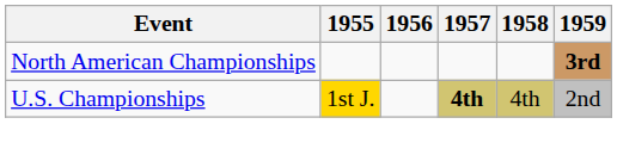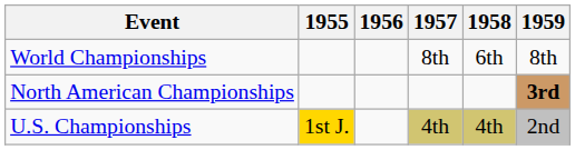+ row: World Championships | 8th | 6th | 8th
U.S. Championships | 1957: bold -> normal
